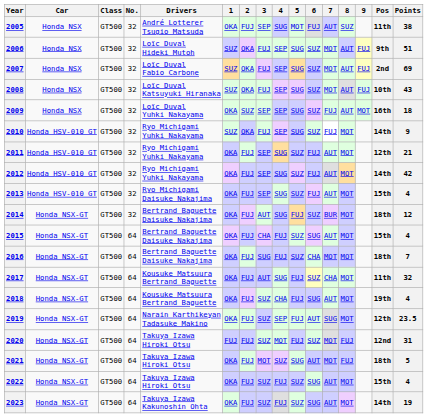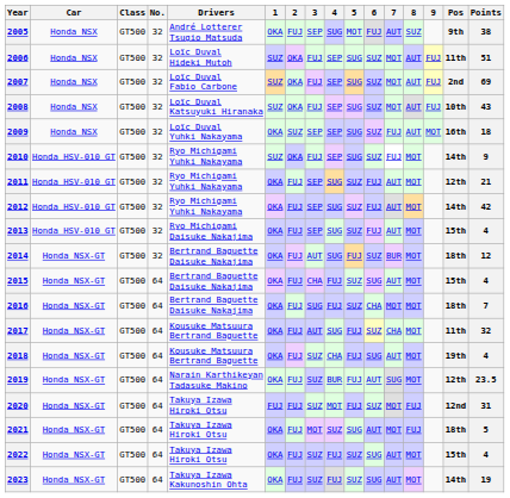2005 | Pos: 11th -> 9th
2006 | Pos: 9th -> 11th
2019 | 4: SEP -> BUR
